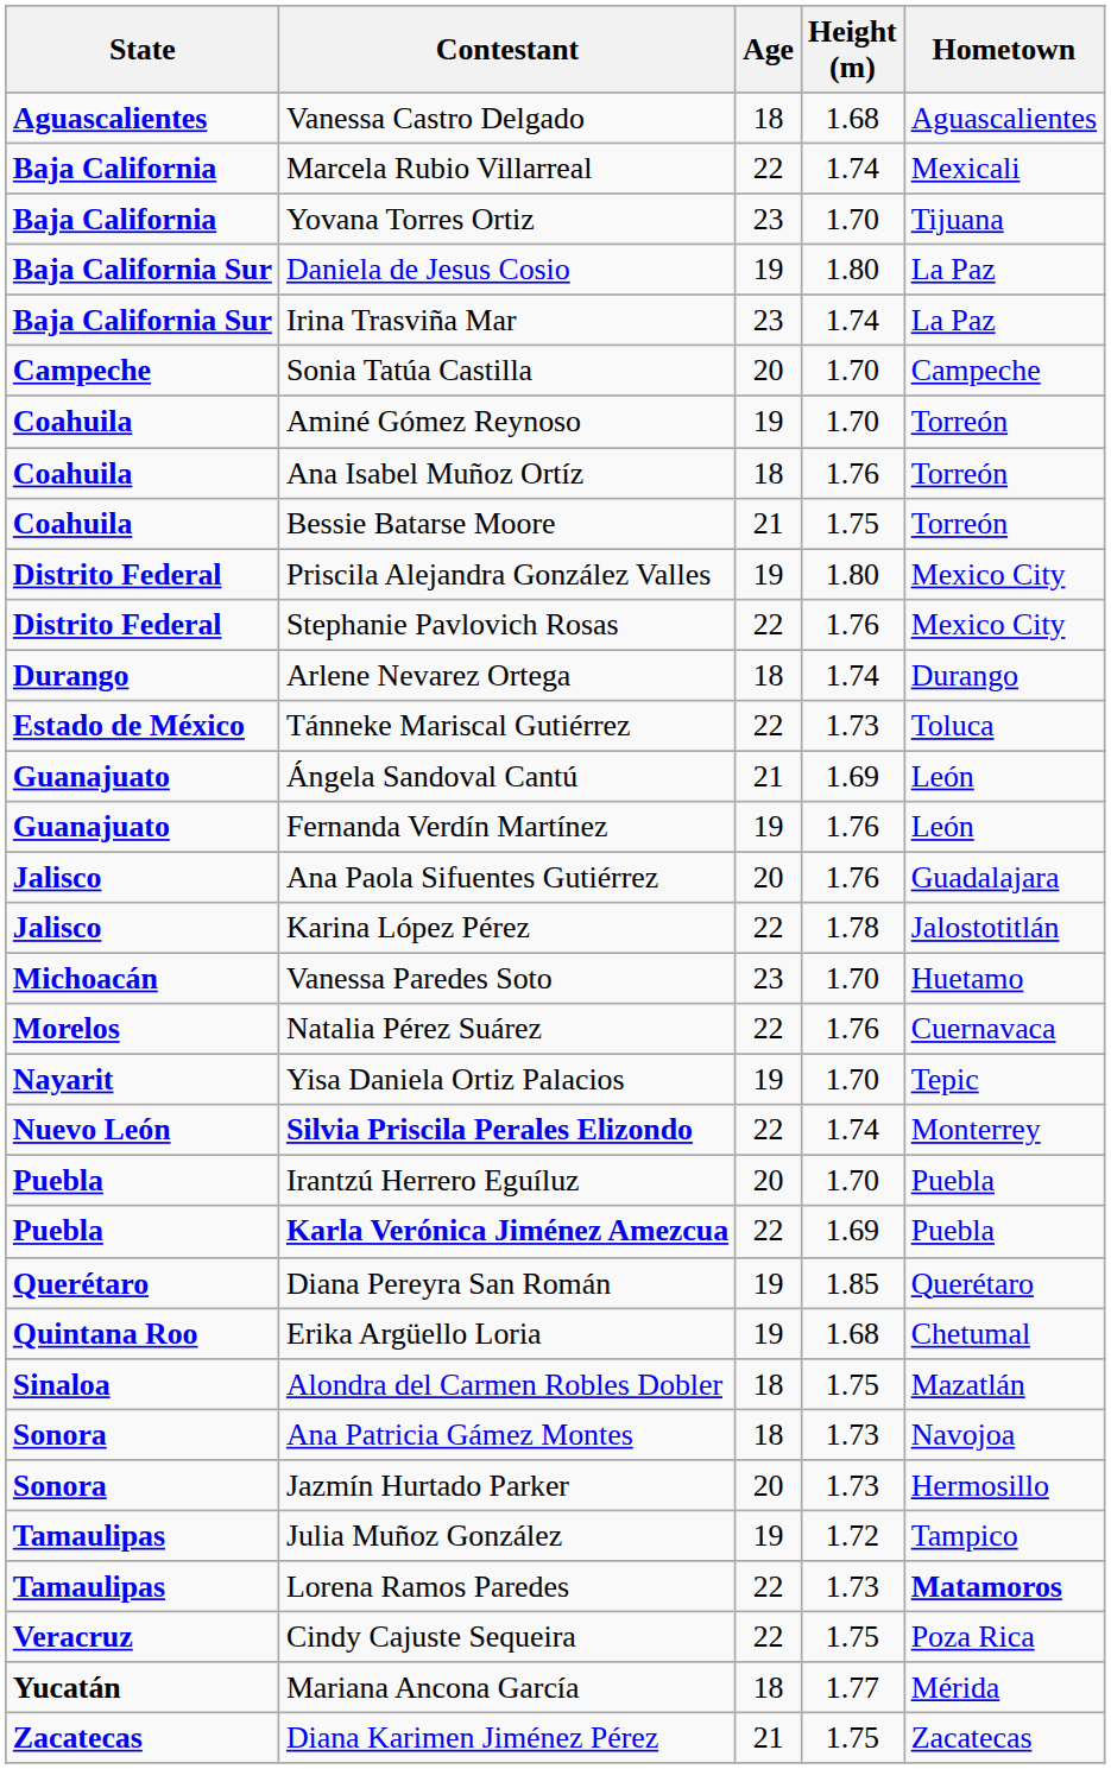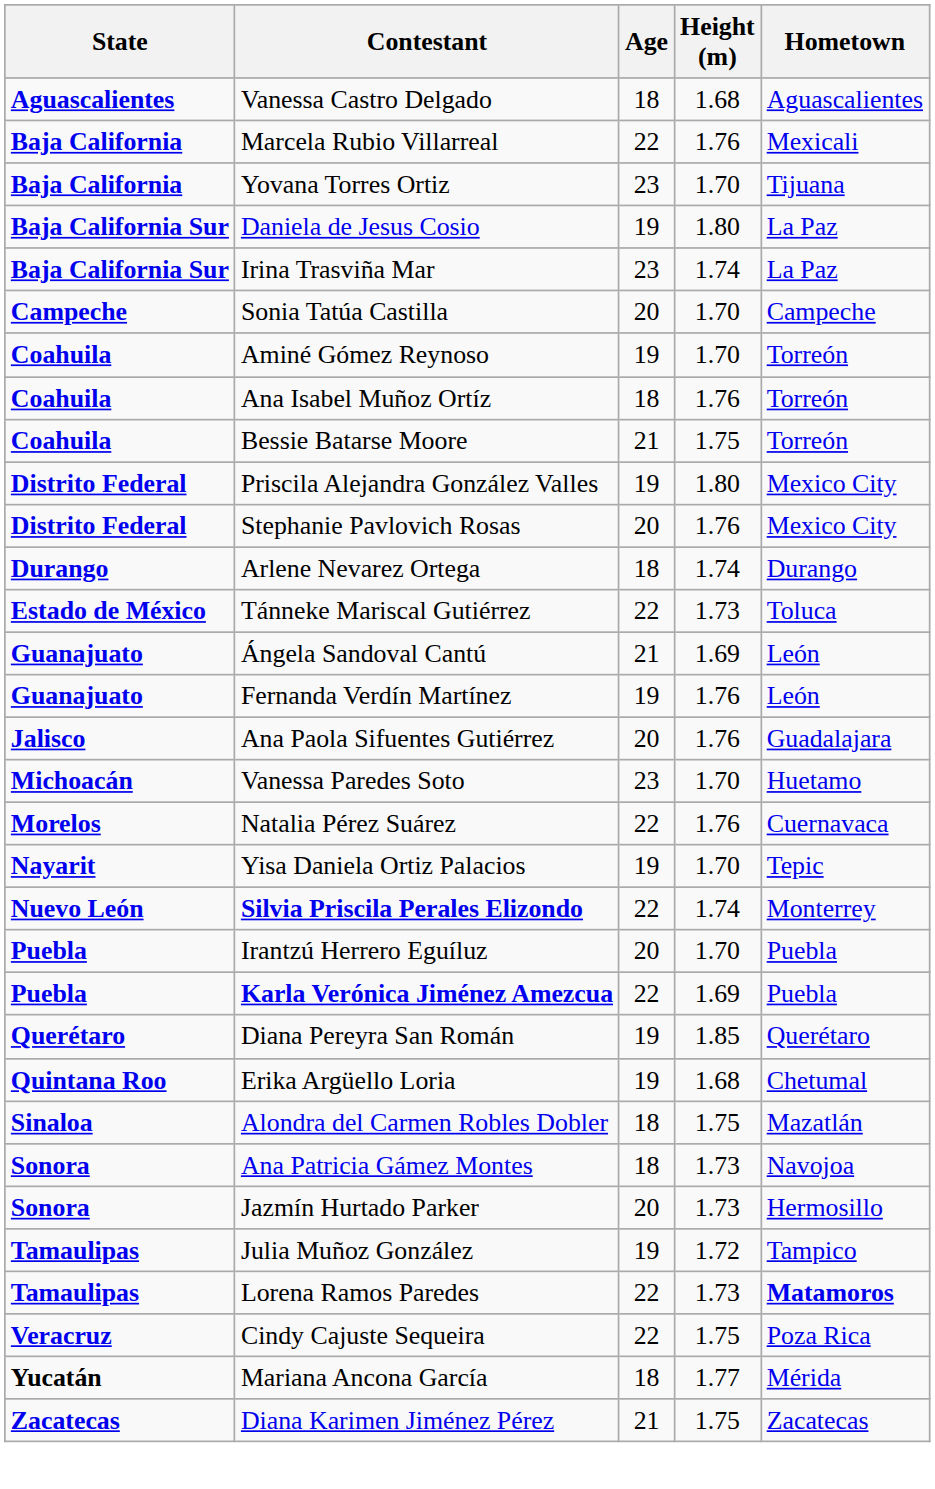Marcela Rubio Villarreal | Height (m): 1.74 -> 1.76
Stephanie Pavlovich Rosas | Age: 22 -> 20
- row: Jalisco | Karina López Pérez | 22 | 1.78 | Jalostotitlán
